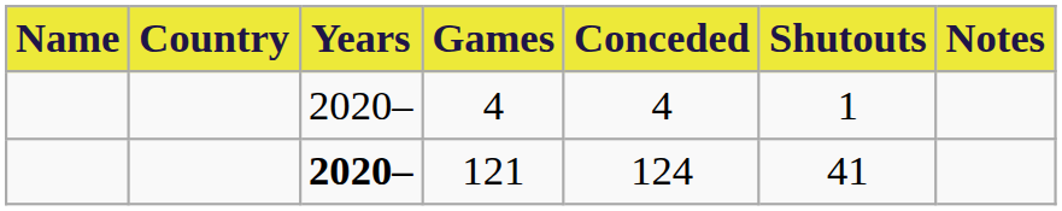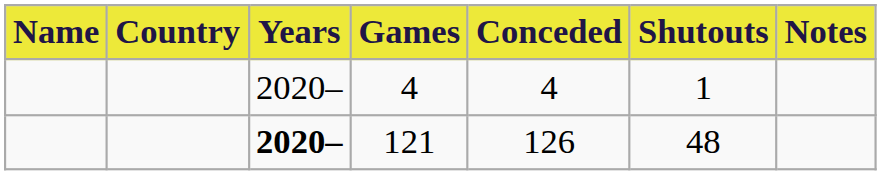121 | Conceded: 124 -> 126
121 | Shutouts: 41 -> 48
